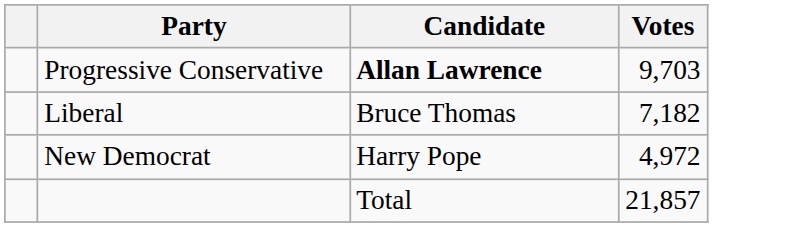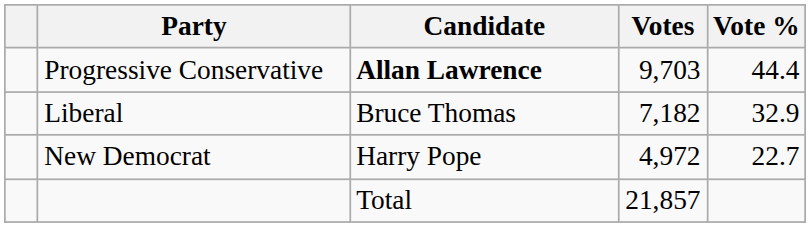+ column: Vote % | 44.4 | 32.9 | 22.7
